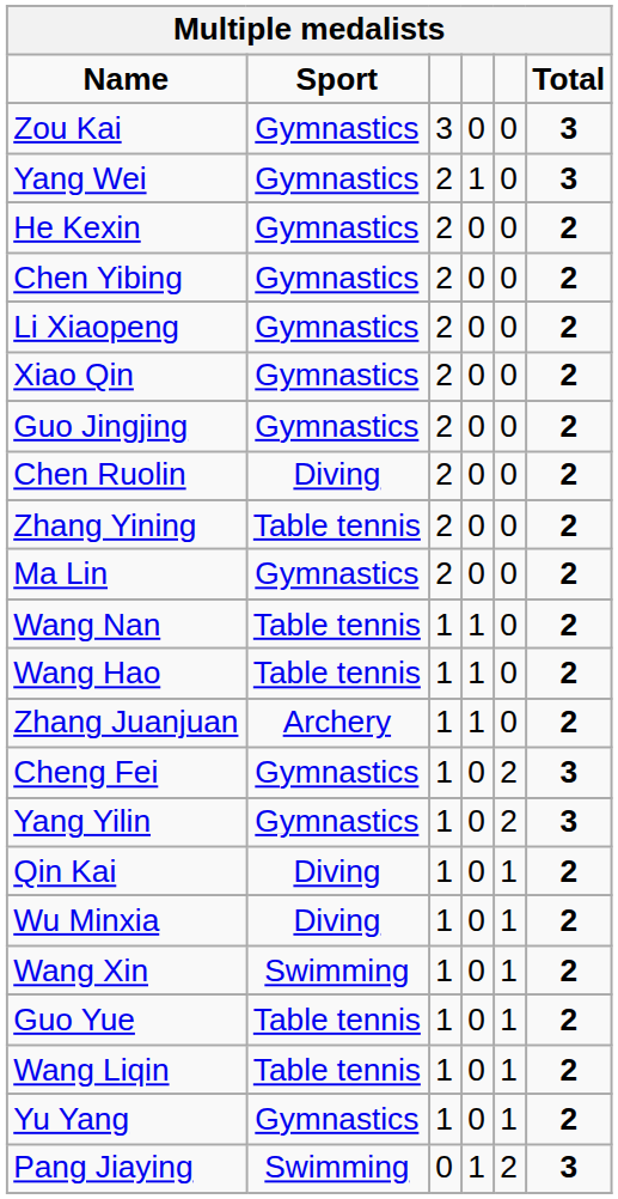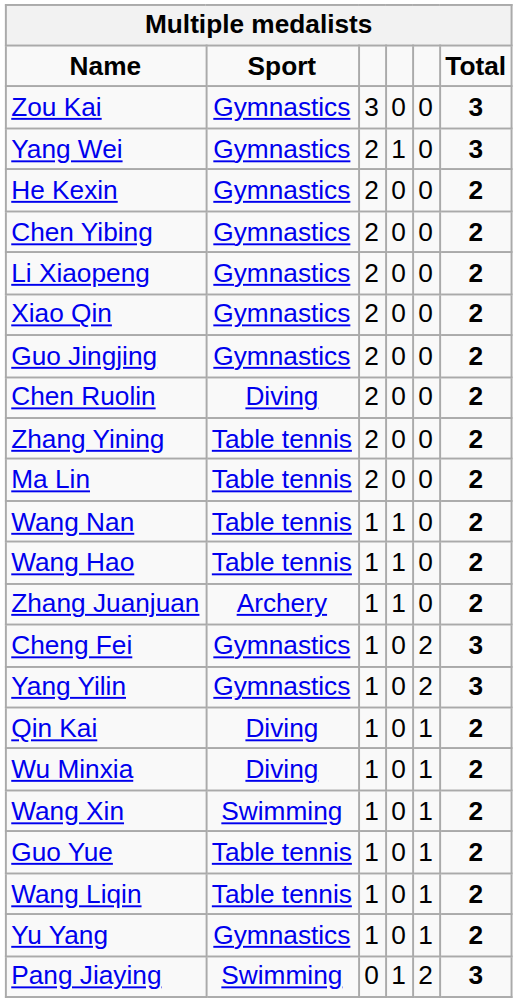Ma Lin | Sport: Gymnastics -> Table tennis
